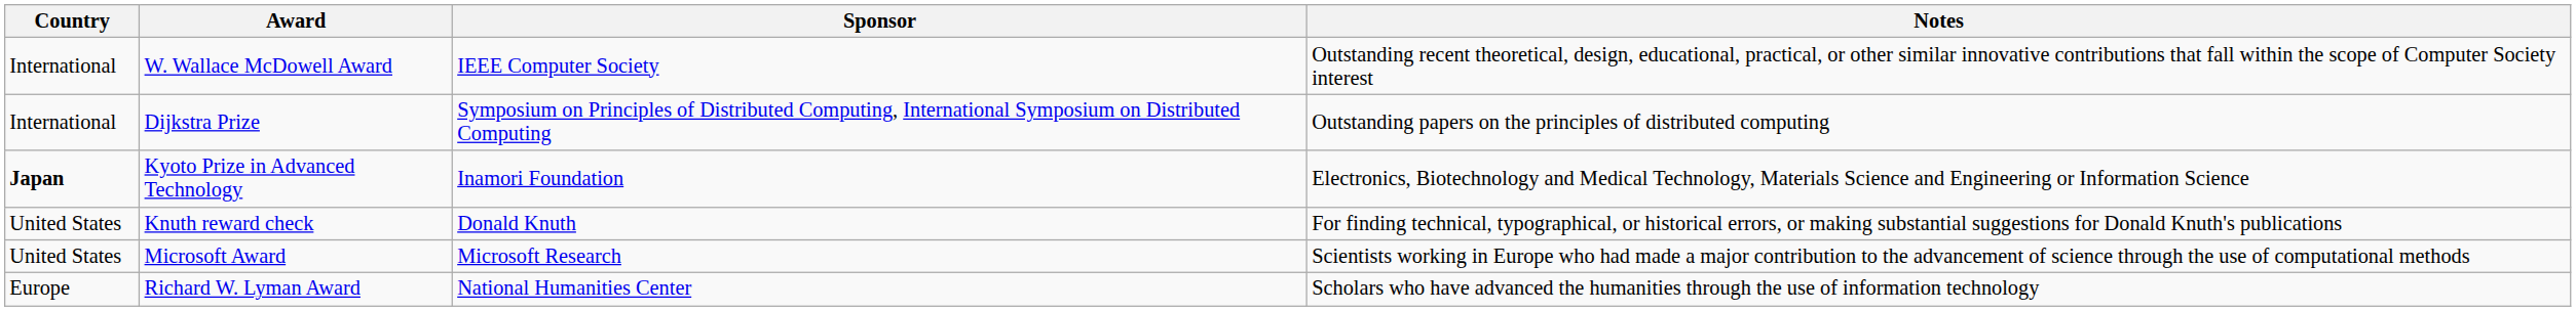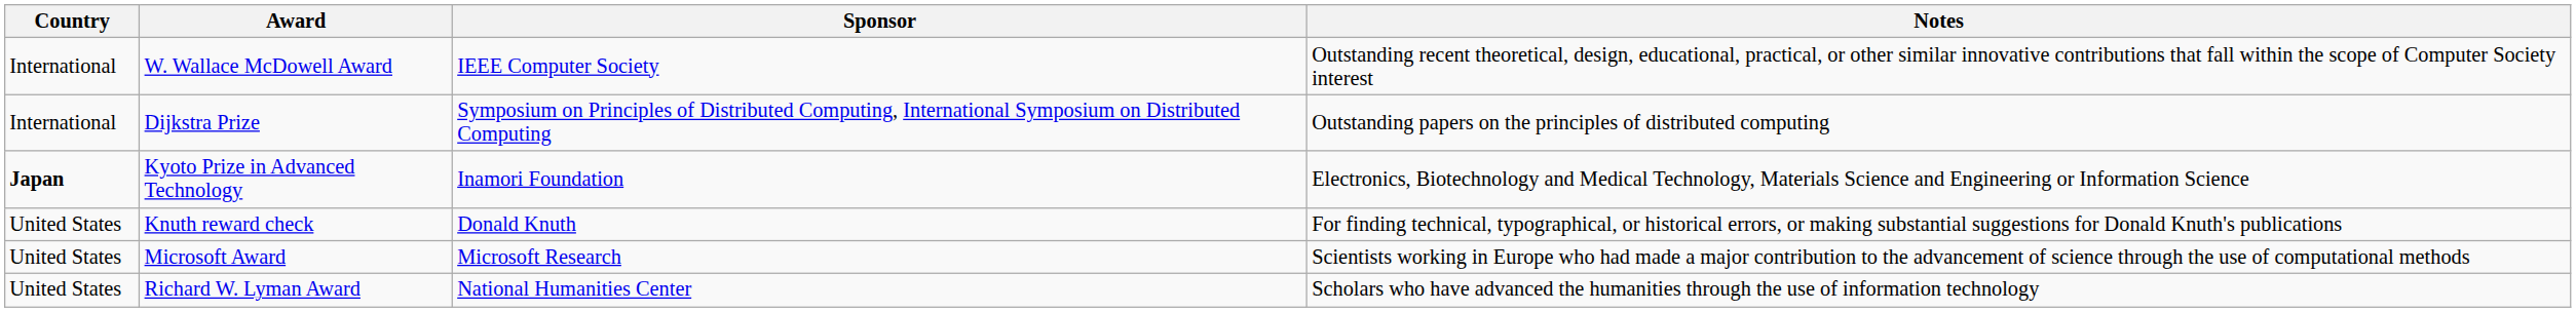Richard W. Lyman Award | Country: Europe -> United States
